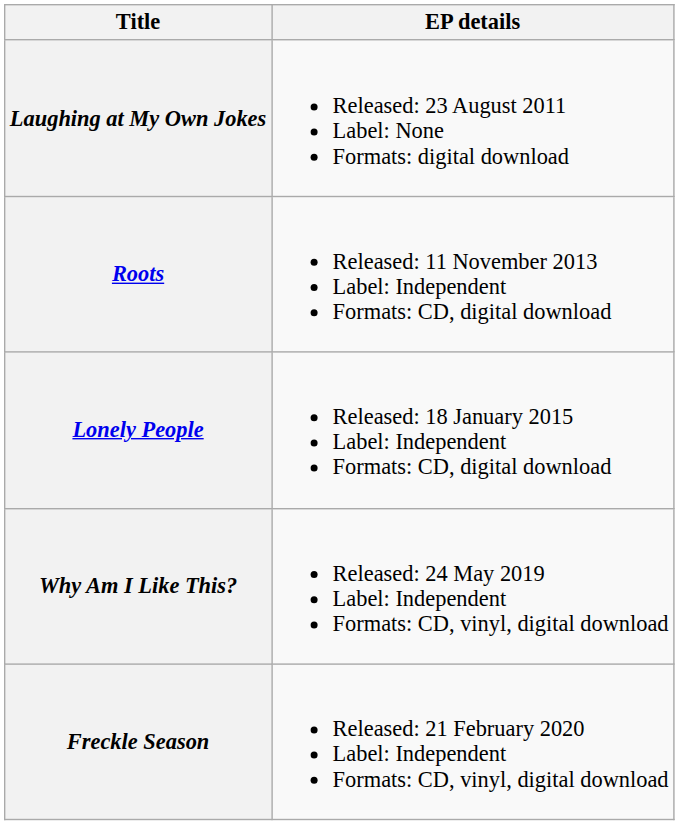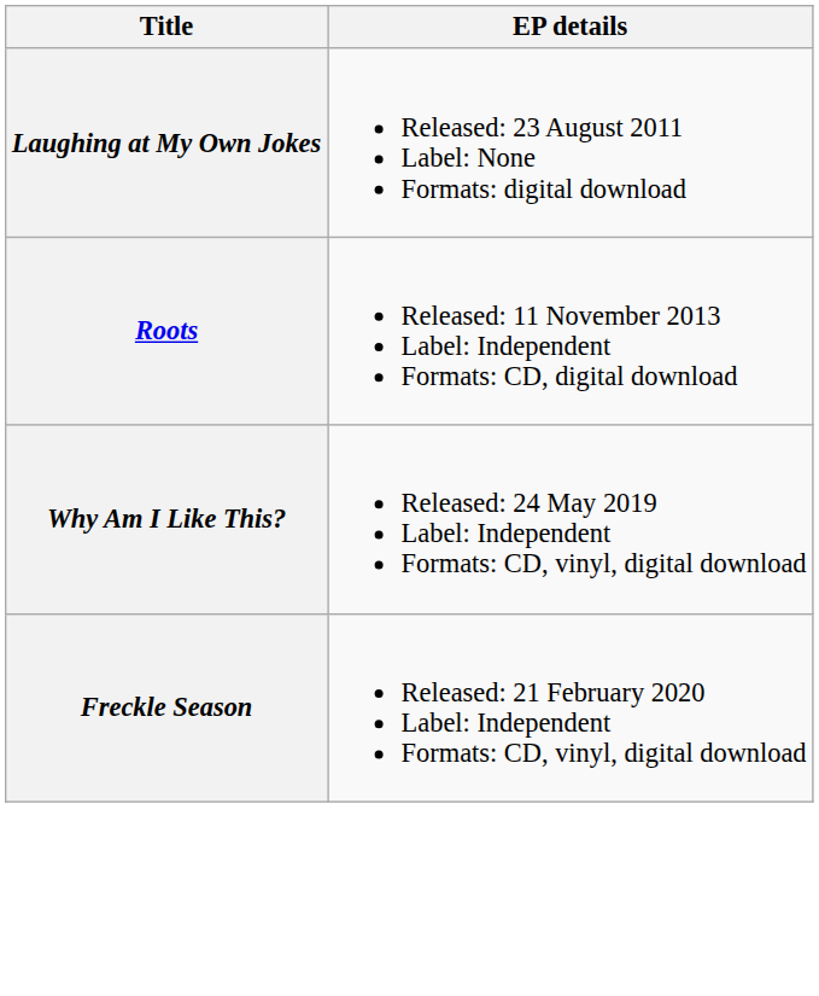- row: Lonely People | Released: 18 January 2015 Label: Independent Formats: CD, digital download
